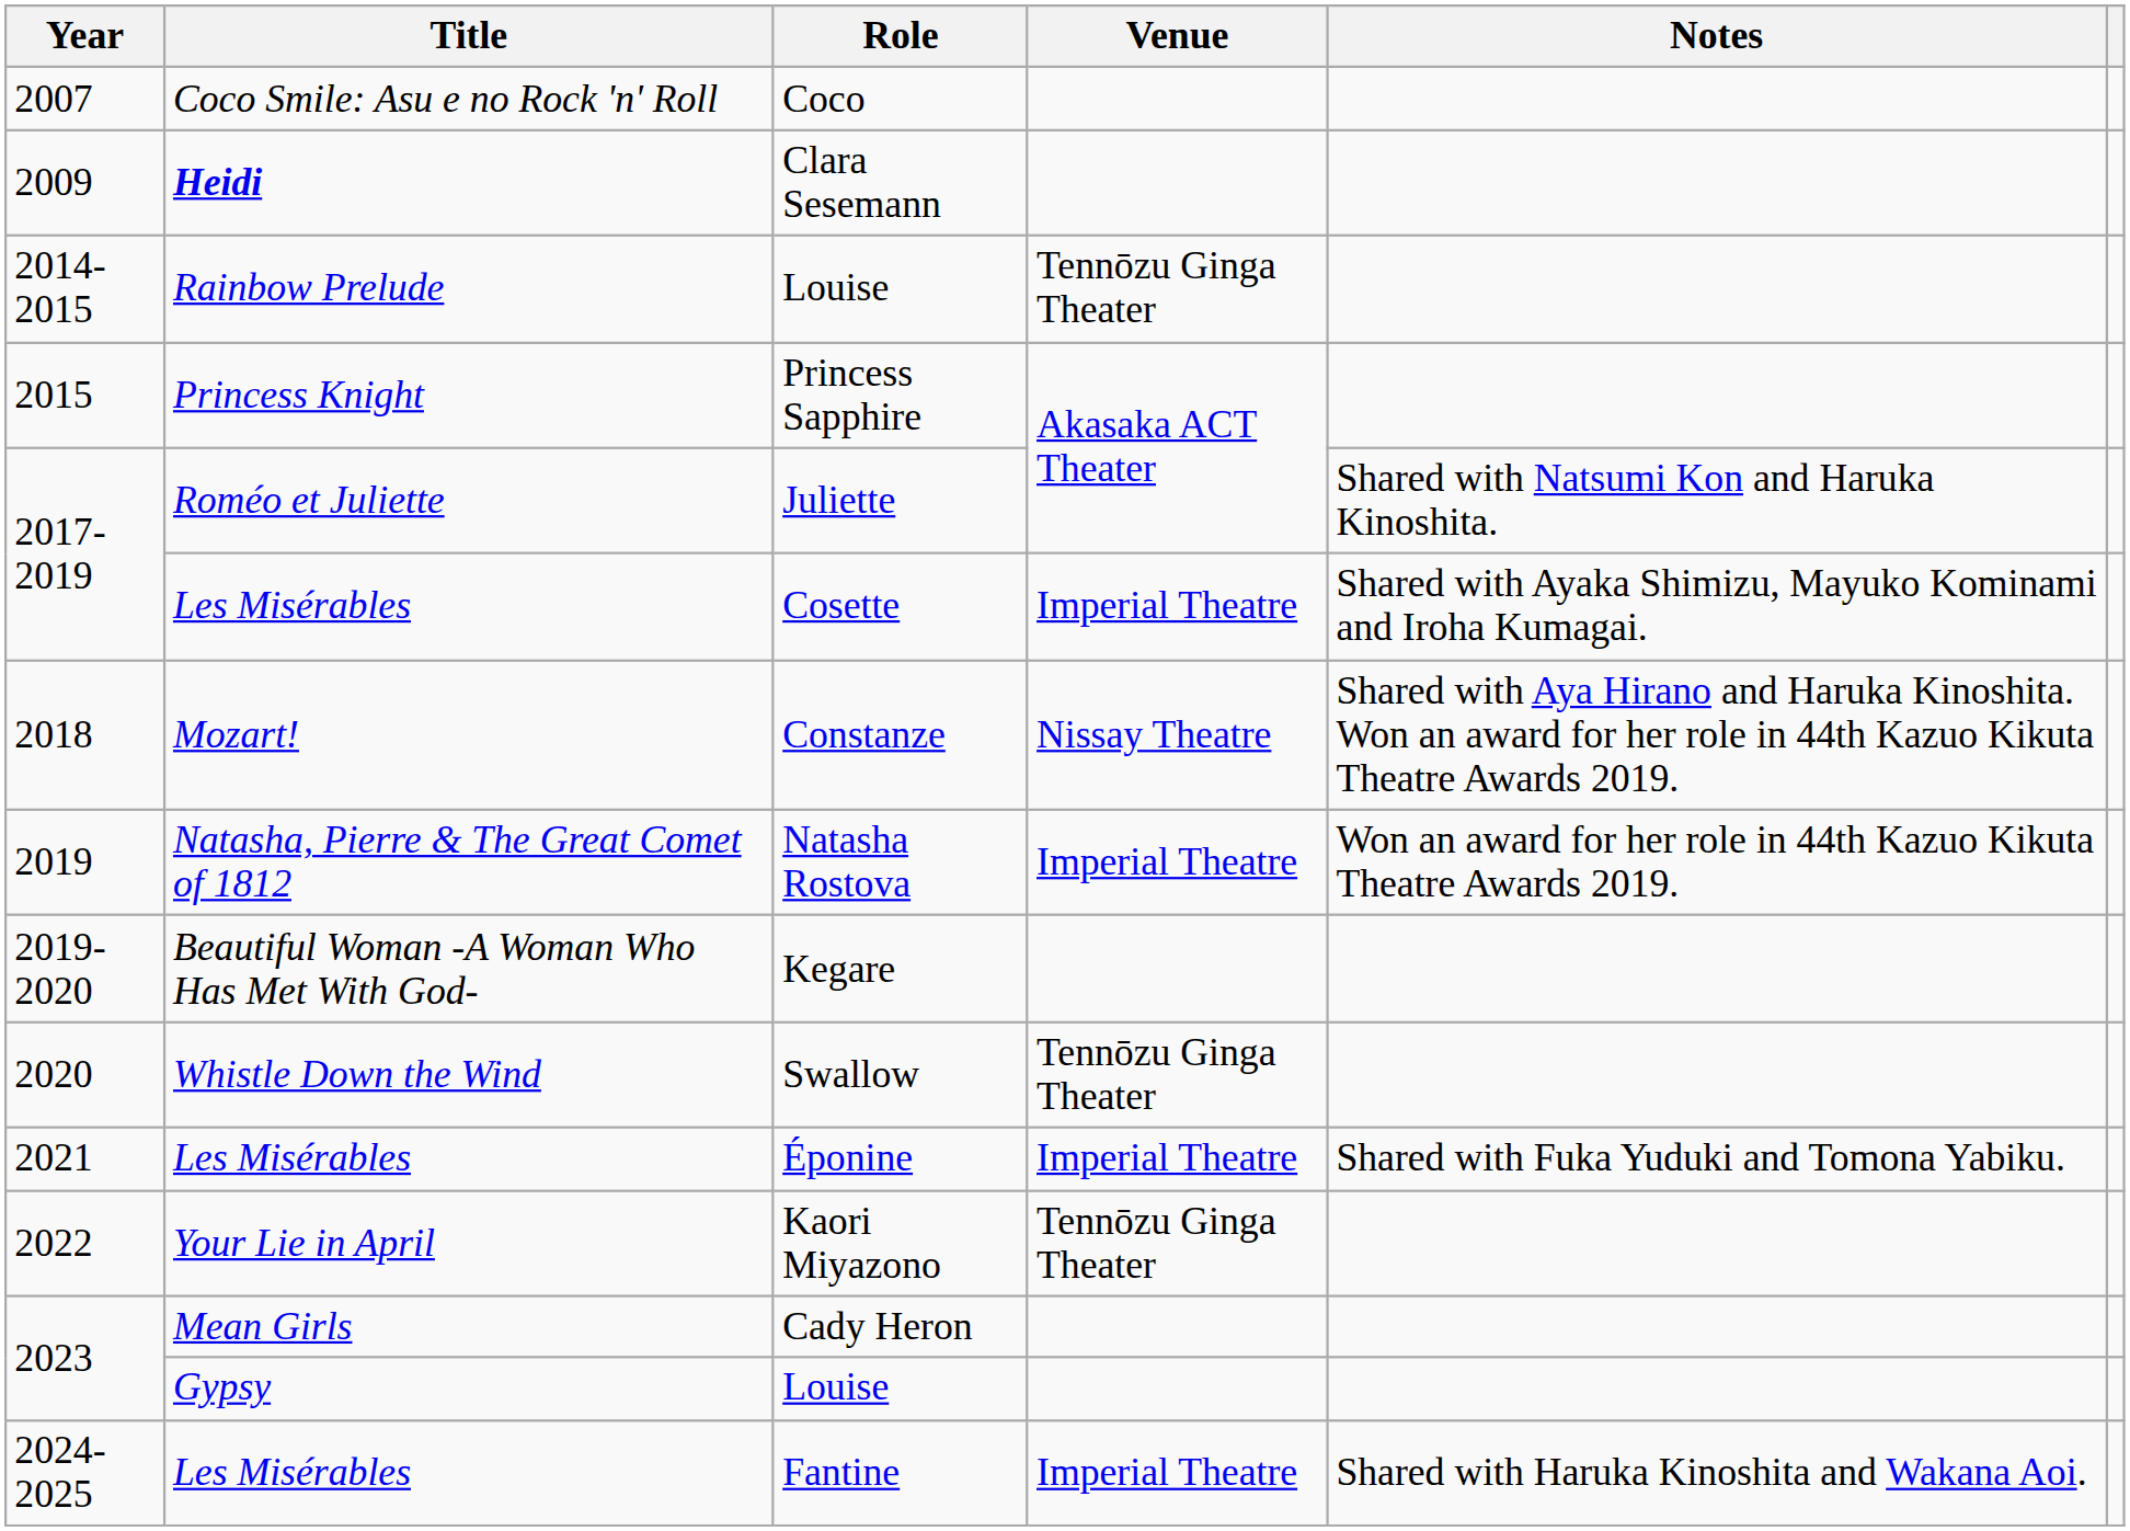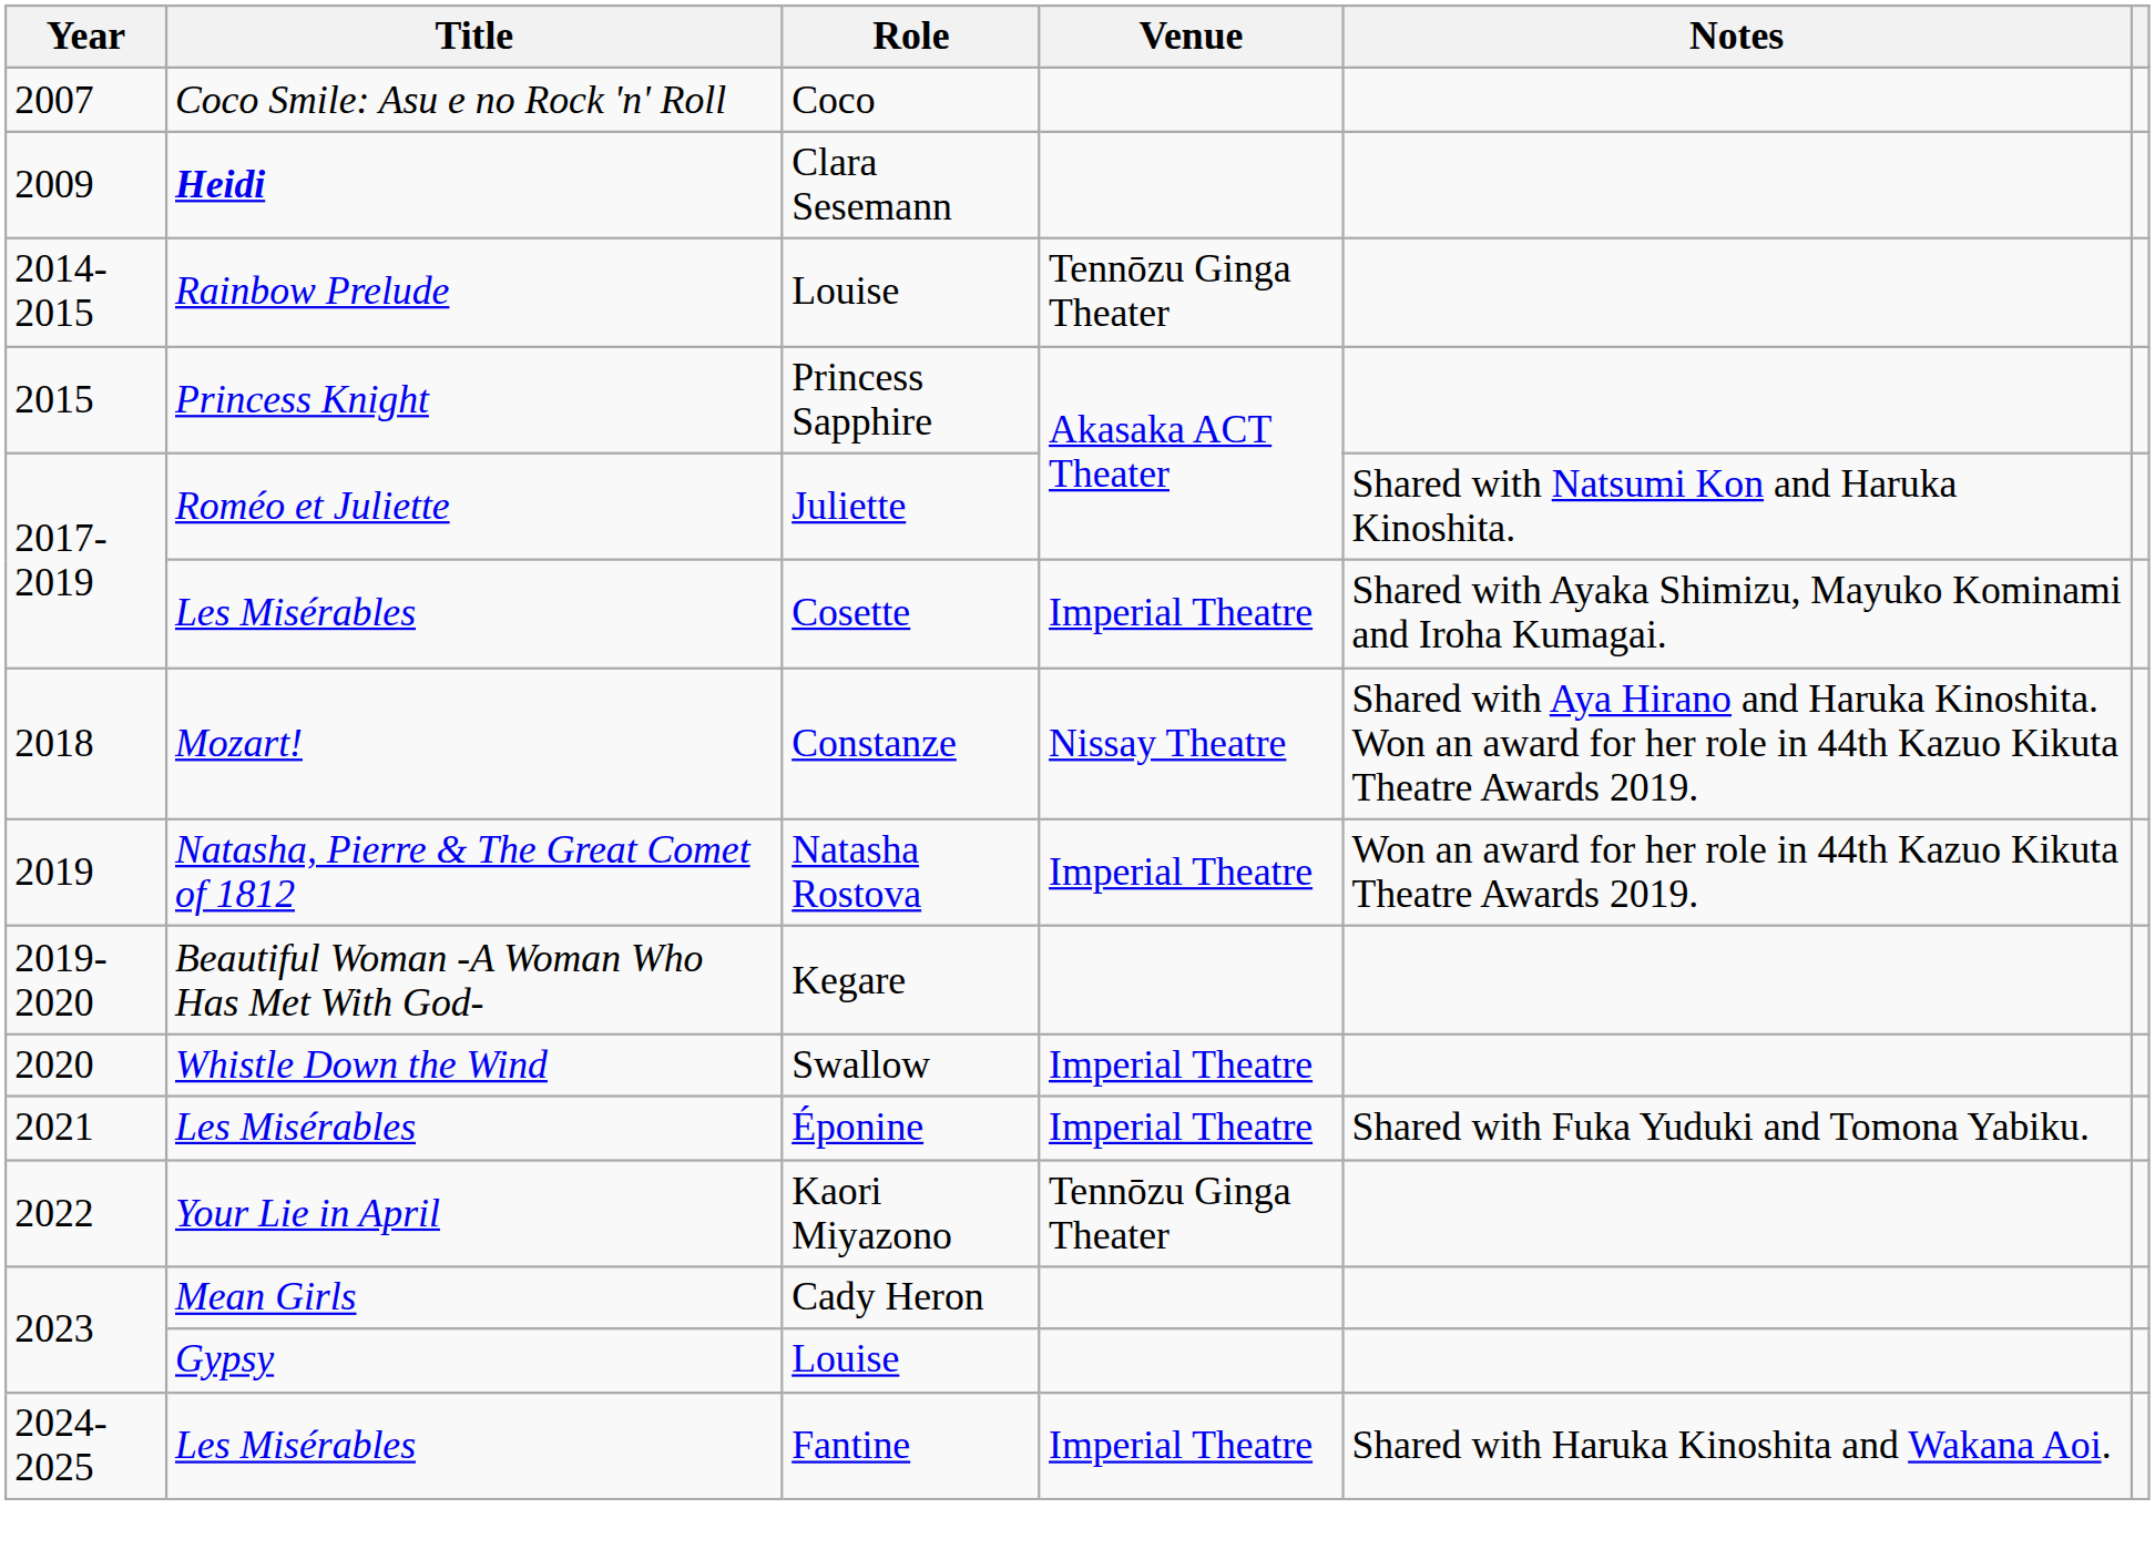Swallow | Venue: Tennōzu Ginga Theater -> Imperial Theatre
